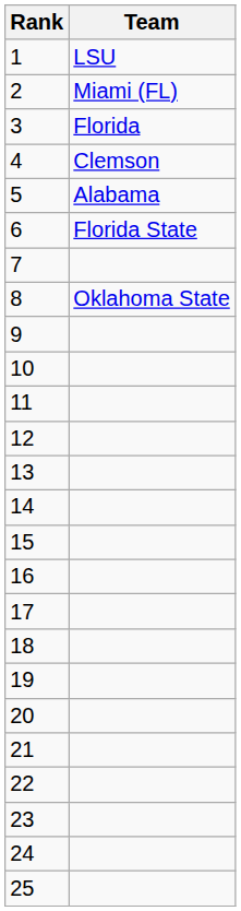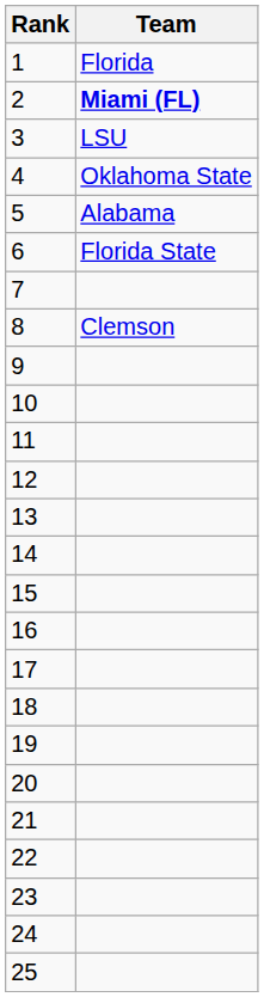1 | Team: LSU -> Florida
2 | Team: normal -> bold
3 | Team: Florida -> LSU
4 | Team: Clemson -> Oklahoma State
8 | Team: Oklahoma State -> Clemson
